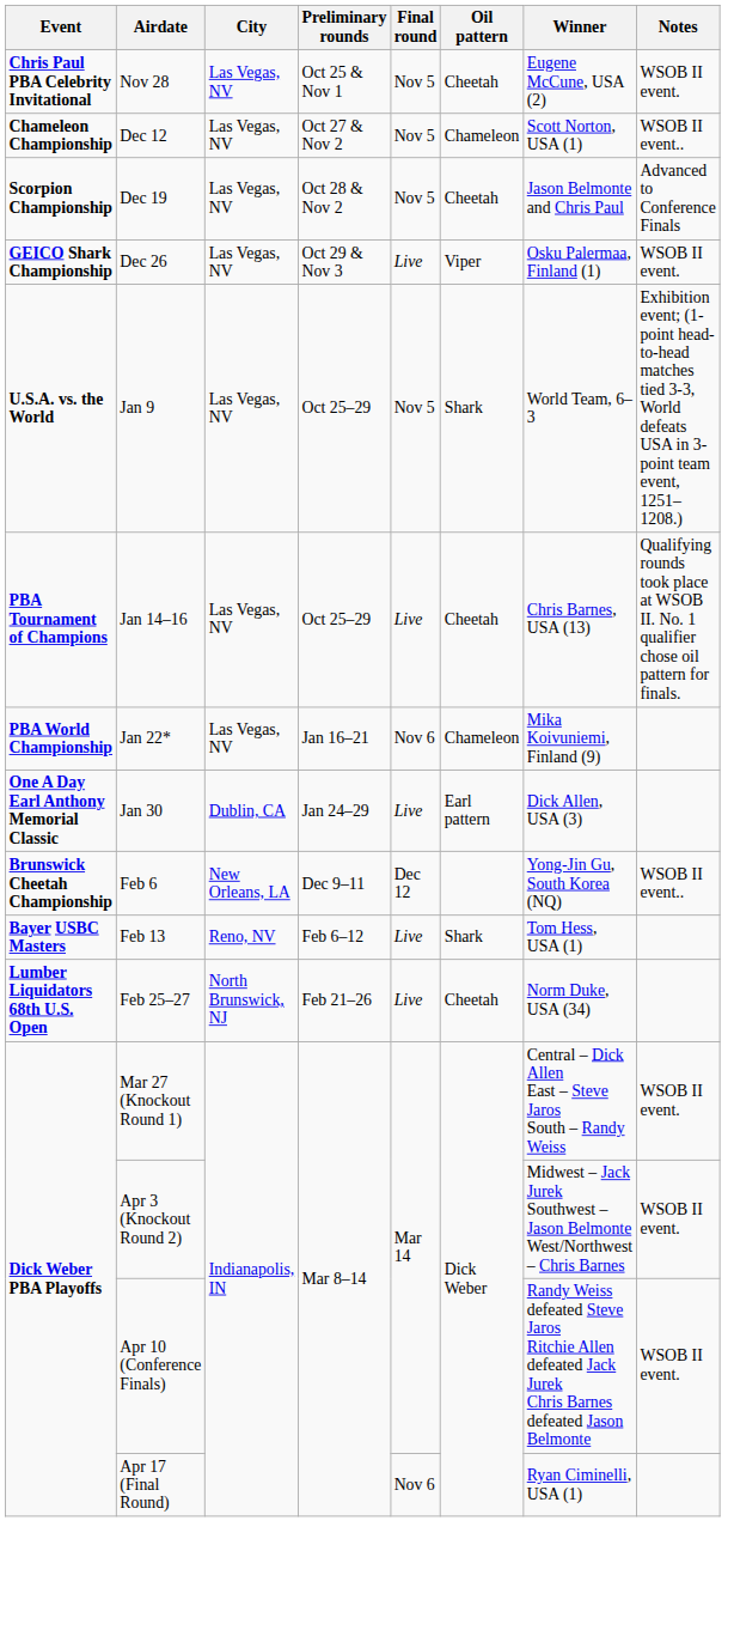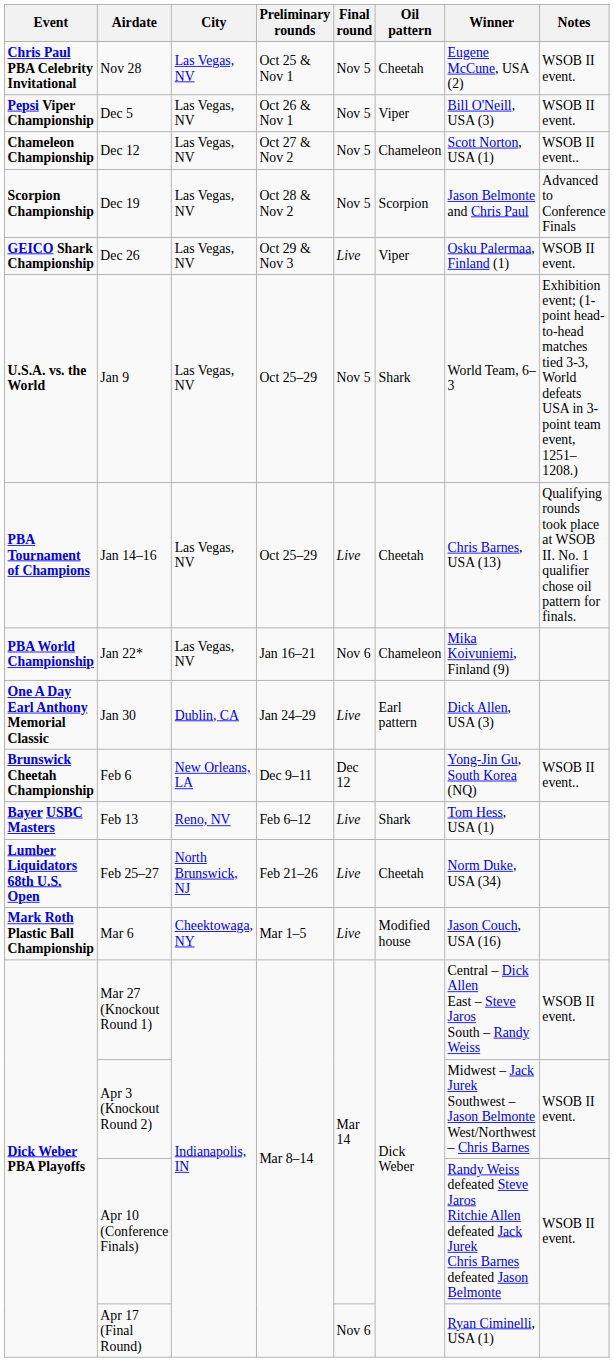+ row: Pepsi Viper Championship | Dec 5 | Las Vegas, NV | Oct 26 & Nov 1 | Nov 5 | Viper | Bill O'Neill, USA (3) | WSOB II event.
Dec 19 | Oil pattern: Cheetah -> Scorpion
+ row: Mark Roth Plastic Ball Championship | Mar 6 | Cheektowaga, NY | Mar 1–5 | Live | Modified house | Jason Couch, USA (16)
